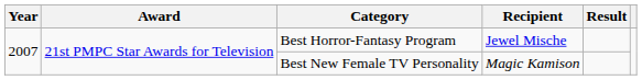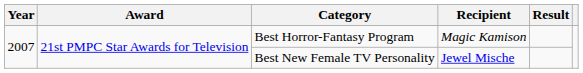Best Horror-Fantasy Program | Recipient: Jewel Mische -> Magic Kamison
Best New Female TV Personality | Recipient: Magic Kamison -> Jewel Mische
